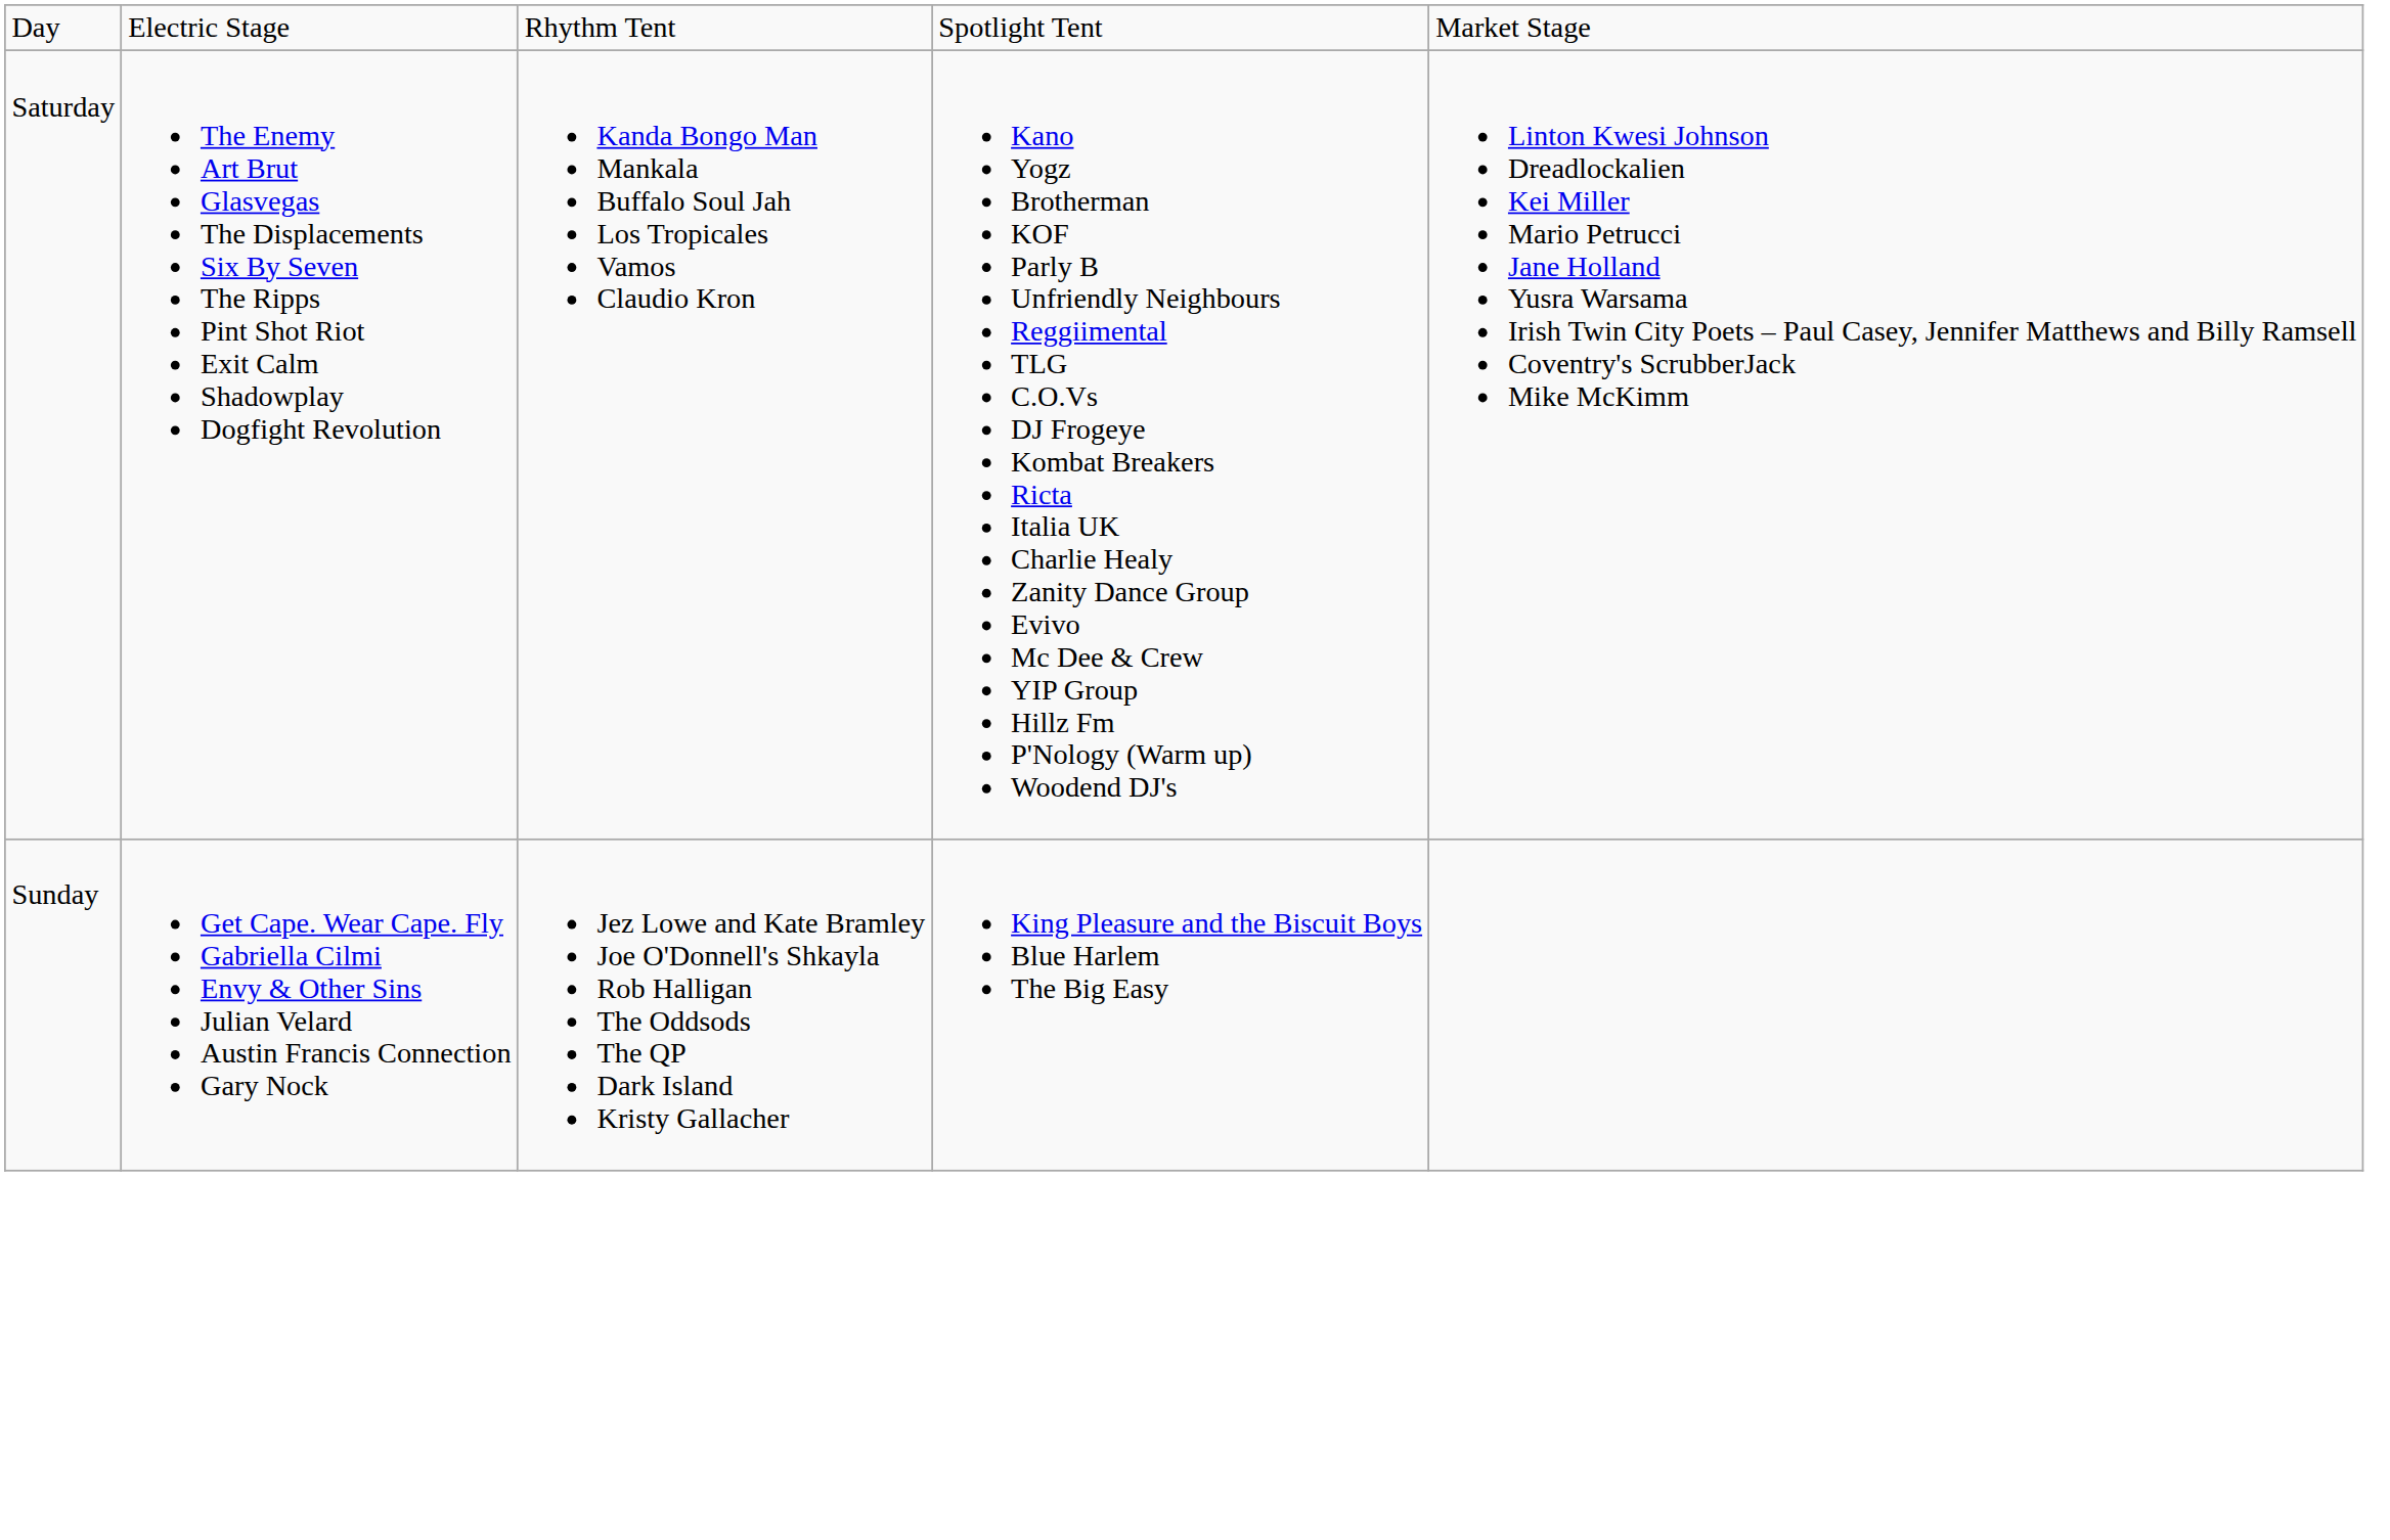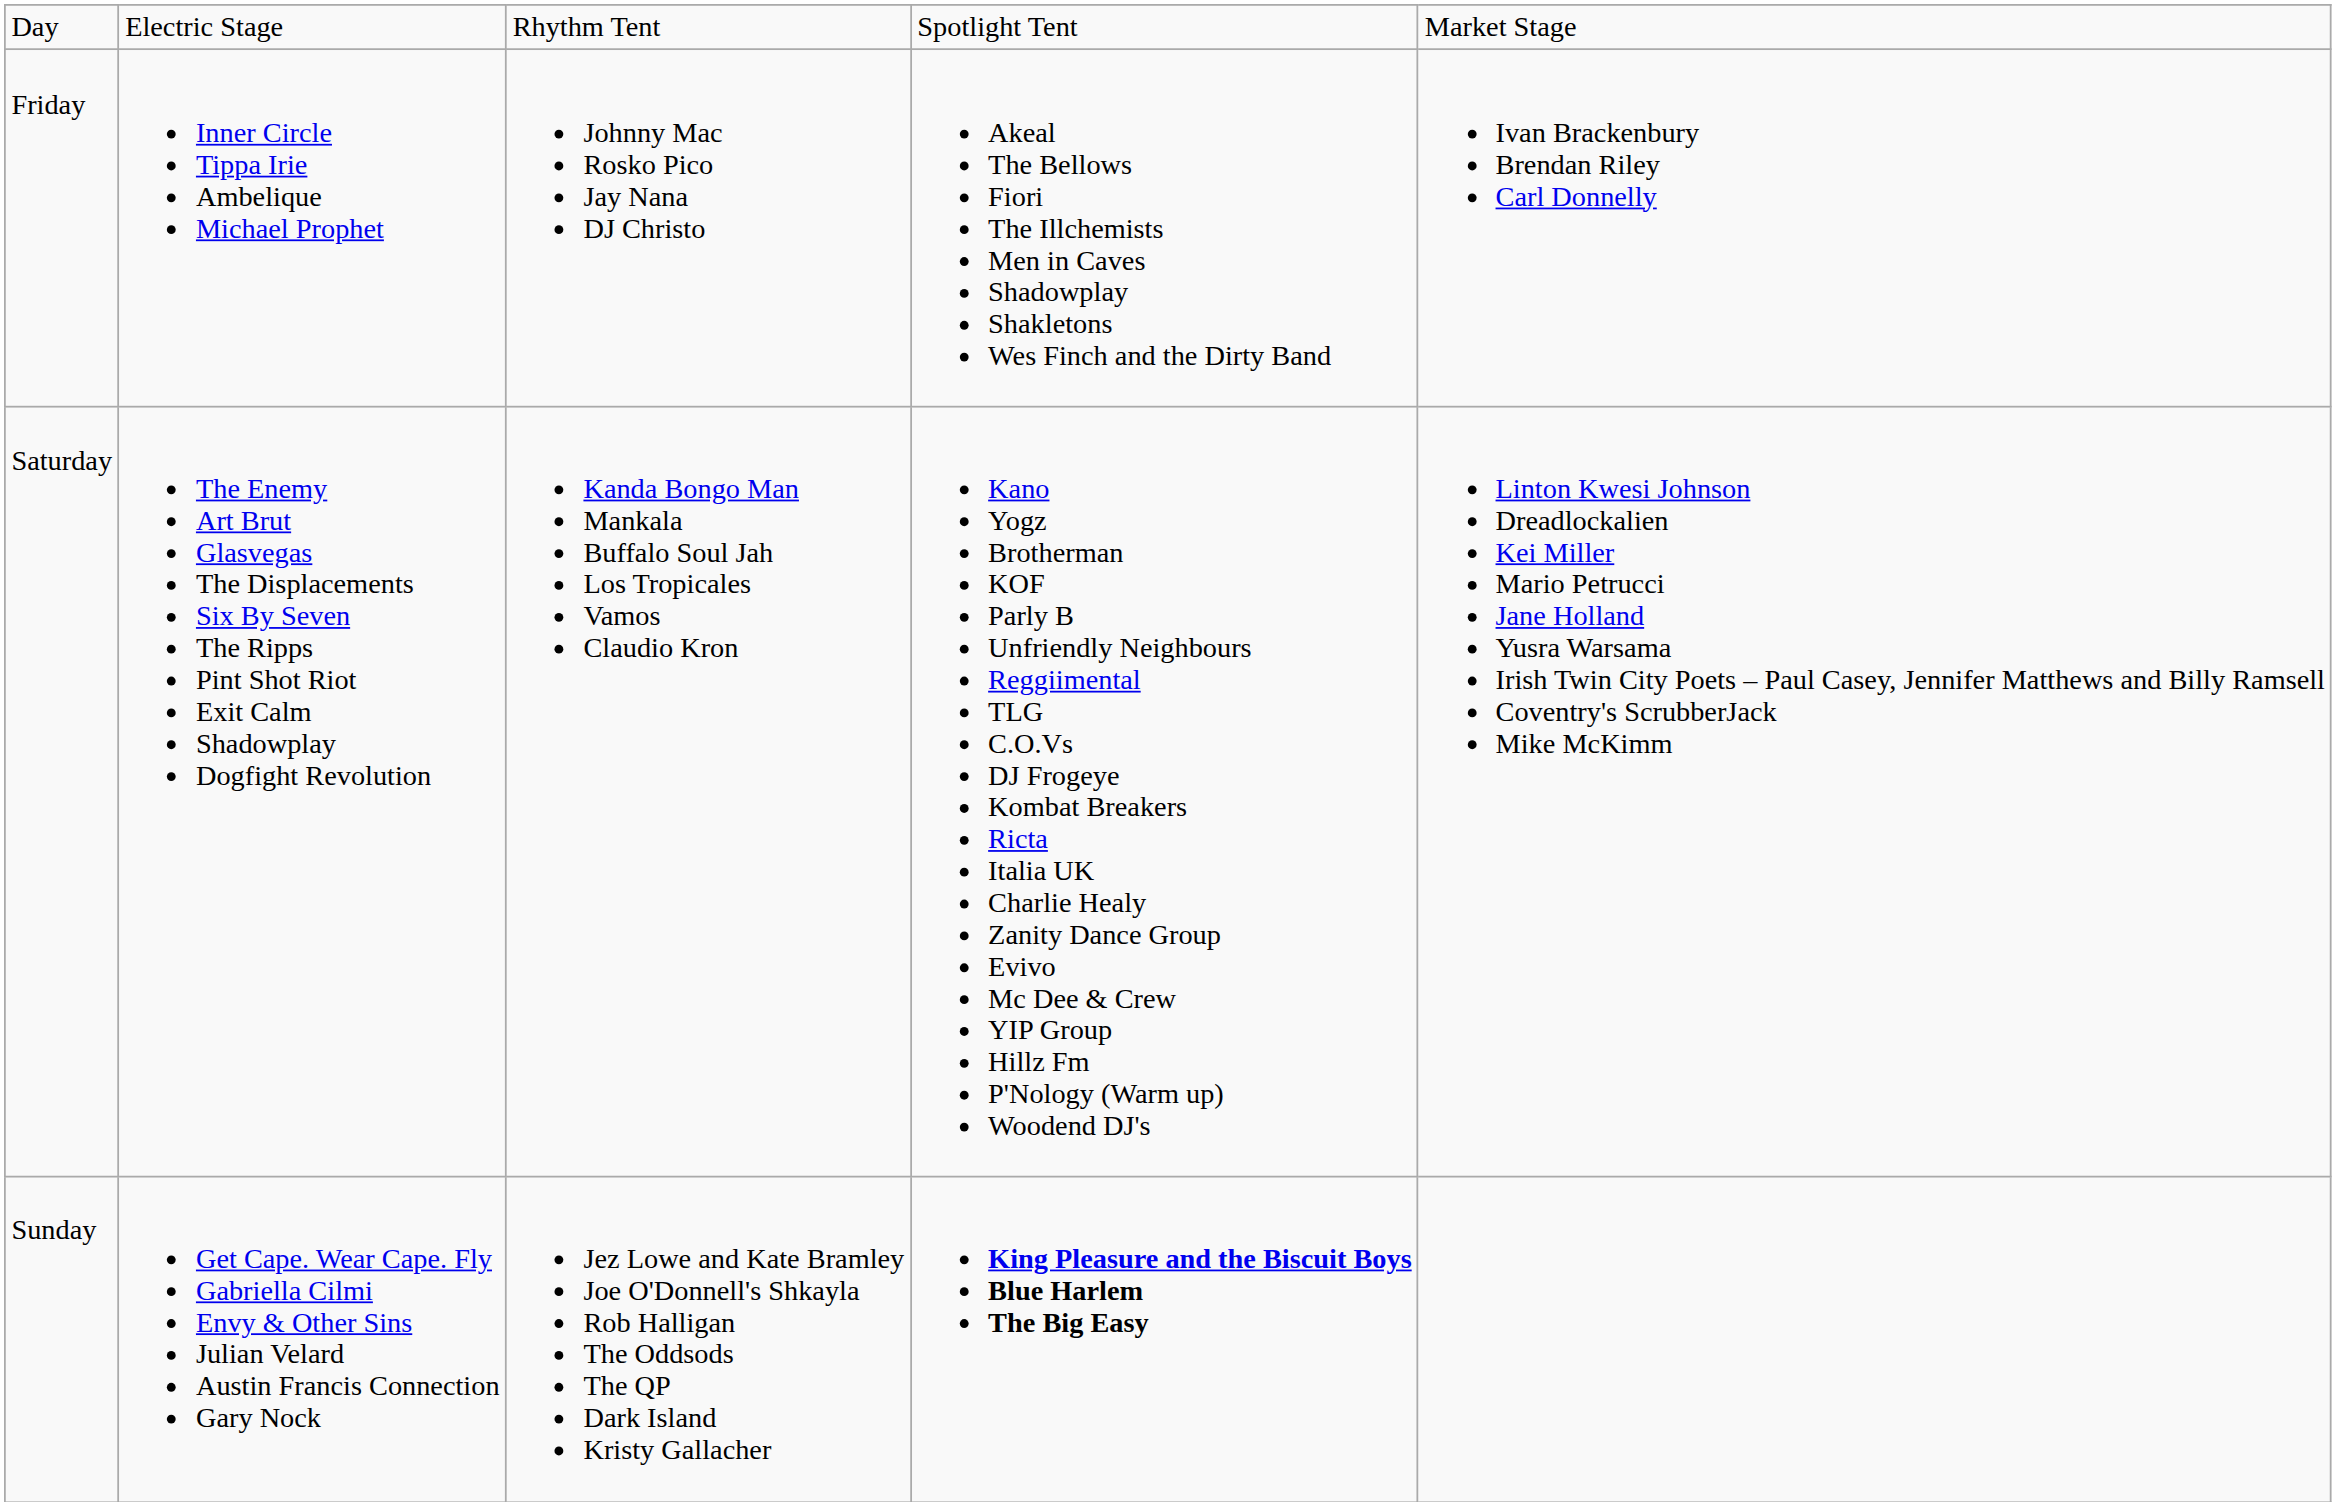+ row: Friday | Inner Circle Tippa Irie Ambelique Michael Prophet | Johnny Mac Rosko Pico Jay Nana DJ Christo | Akeal The Bellows Fiori The Illchemists Men in Caves Shadowplay Shakletons Wes Finch and the Dirty Band | Ivan Brackenbury Brendan Riley Carl Donnelly
Sunday | column 4: normal -> bold
